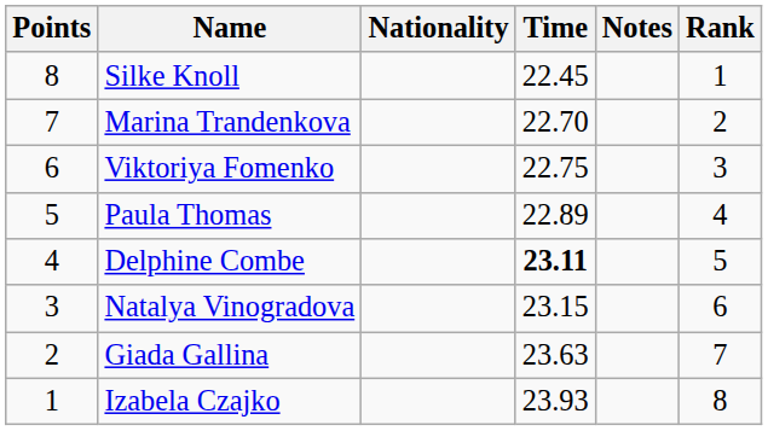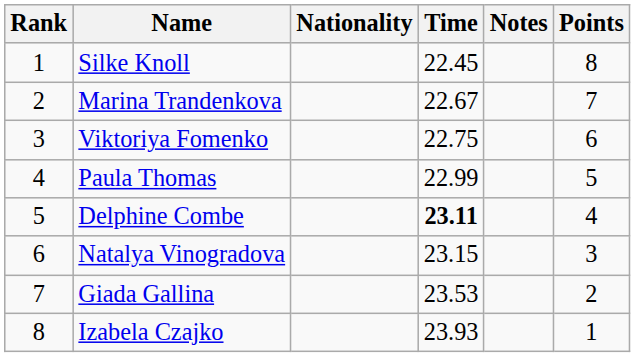columns swapped: Rank <-> Points
Marina Trandenkova | Time: 22.70 -> 22.67
Paula Thomas | Time: 22.89 -> 22.99
Giada Gallina | Time: 23.63 -> 23.53
